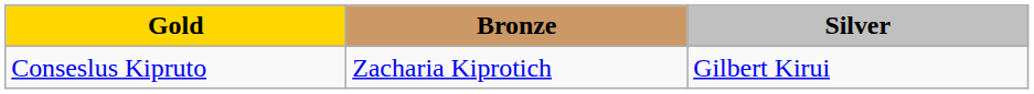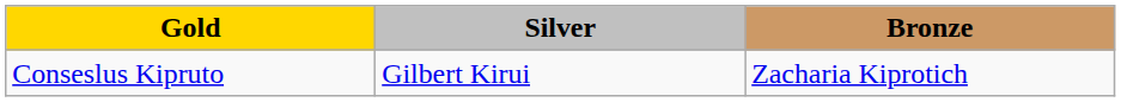columns swapped: Silver <-> Bronze
